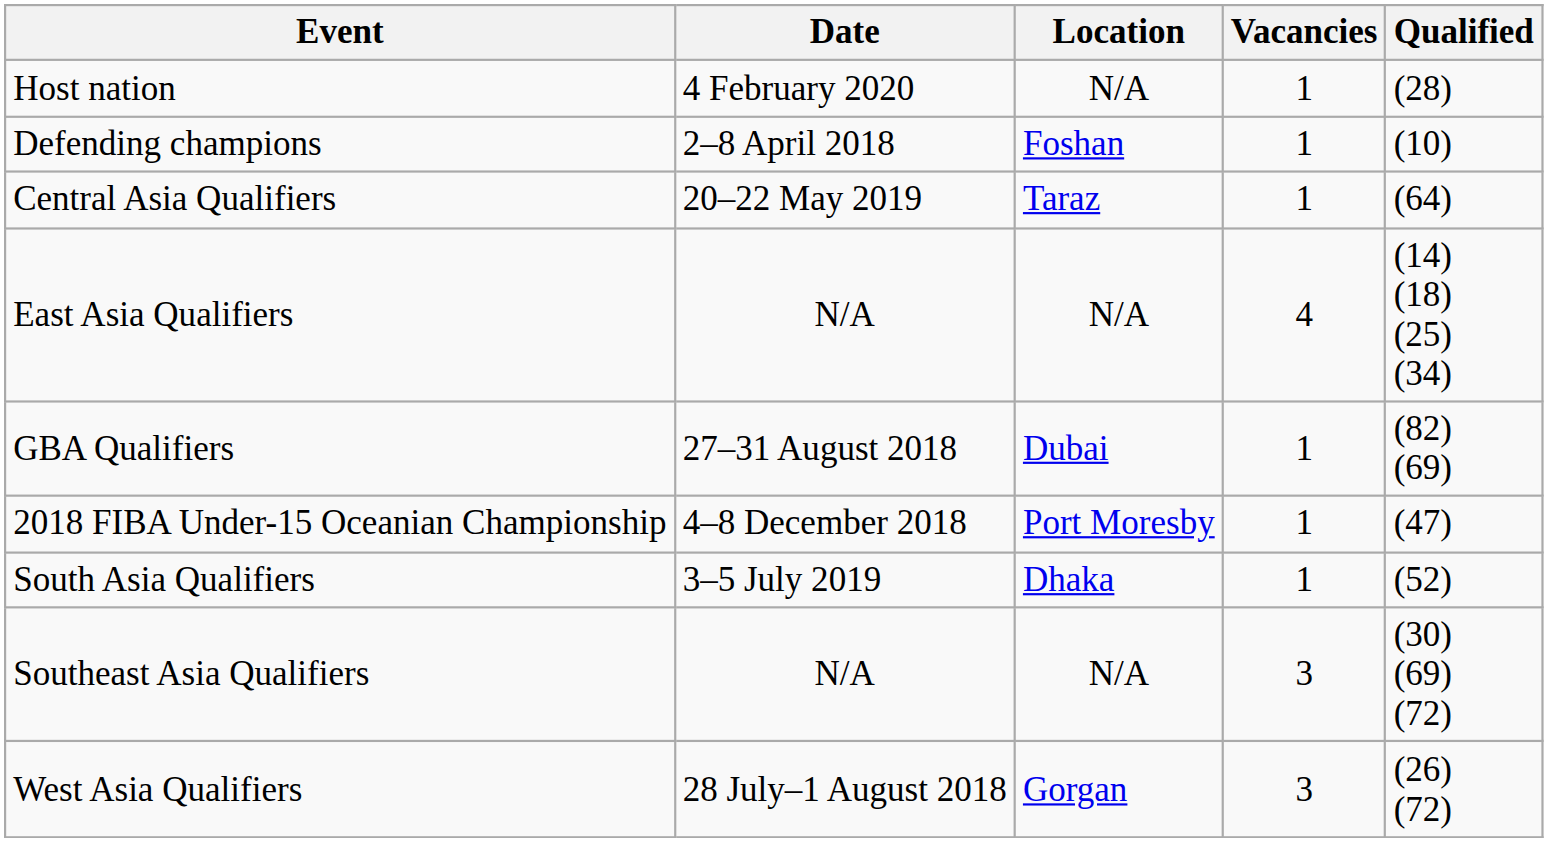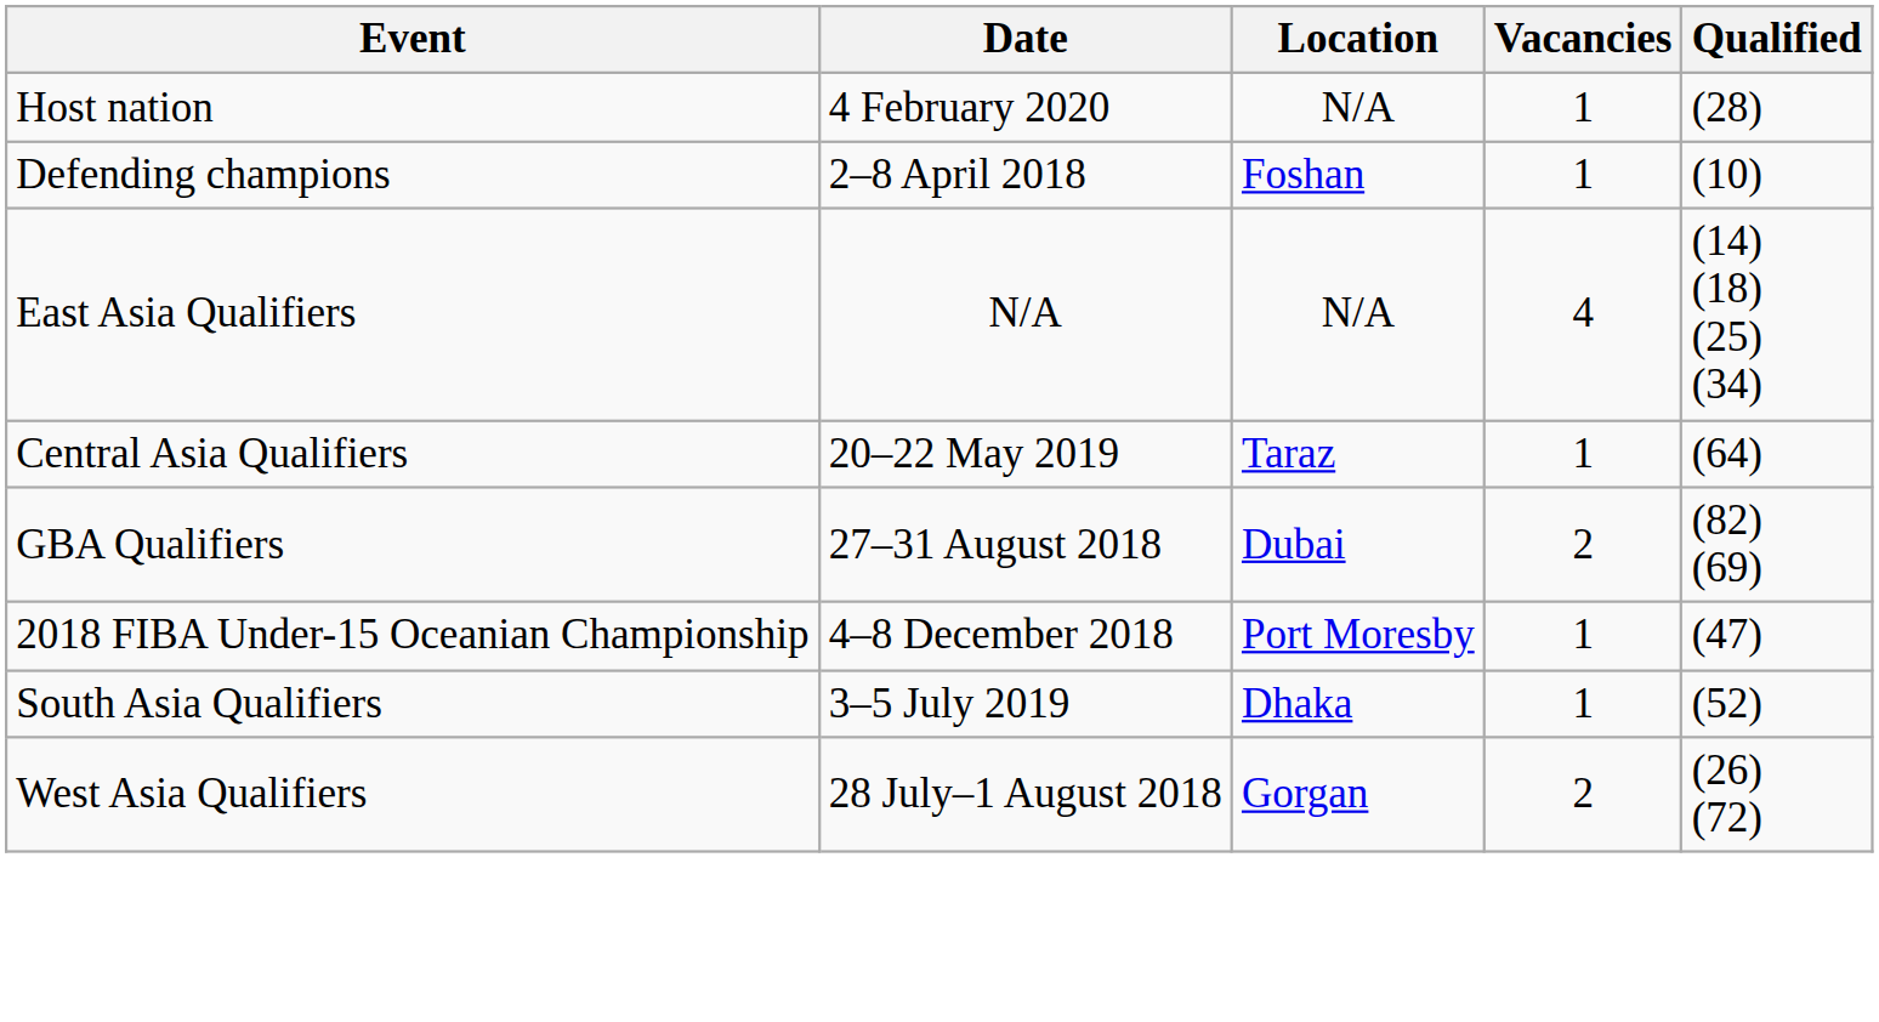rows swapped: Central Asia Qualifiers <-> East Asia Qualifiers
GBA Qualifiers | Vacancies: 1 -> 2
- row: Southeast Asia Qualifiers | N/A | N/A | 3 | (30) (69) (72)
West Asia Qualifiers | Vacancies: 3 -> 2
